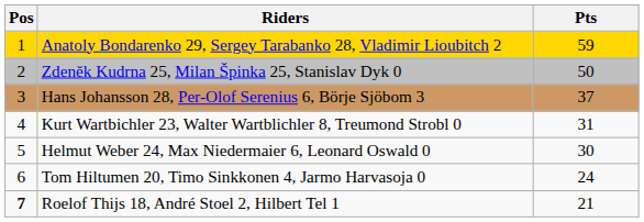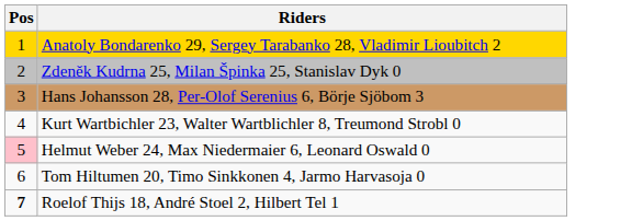- column: Pts | 59 | 50 | 37 | 31 | 30 | 24 | 21
Helmut Weber 24, Max Niedermaier 6, Leonard Oswald 0 | Pos: no background -> pink background
